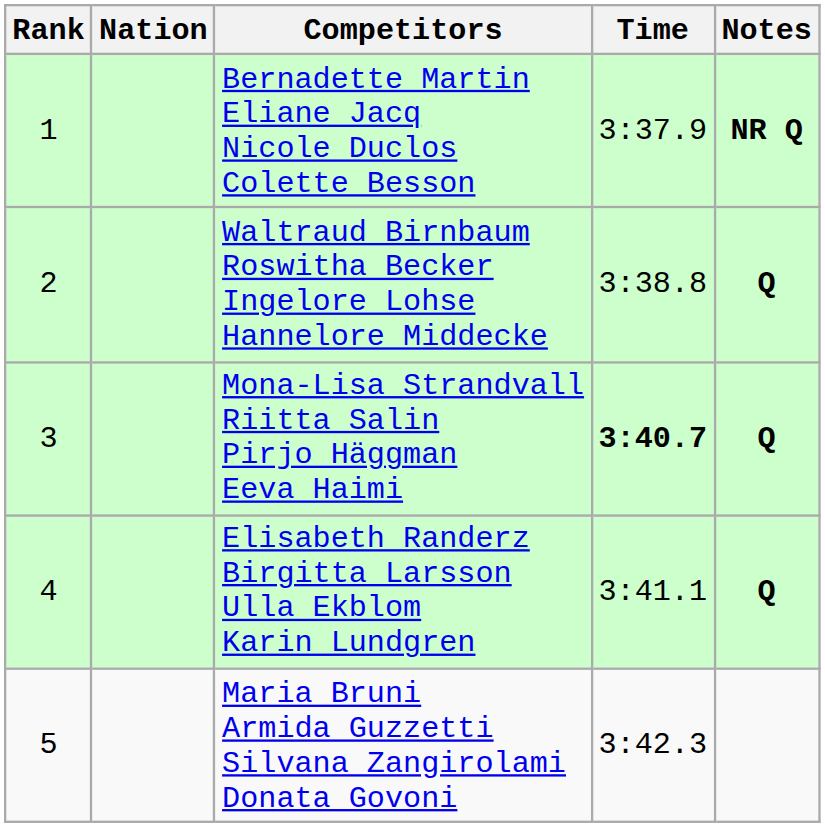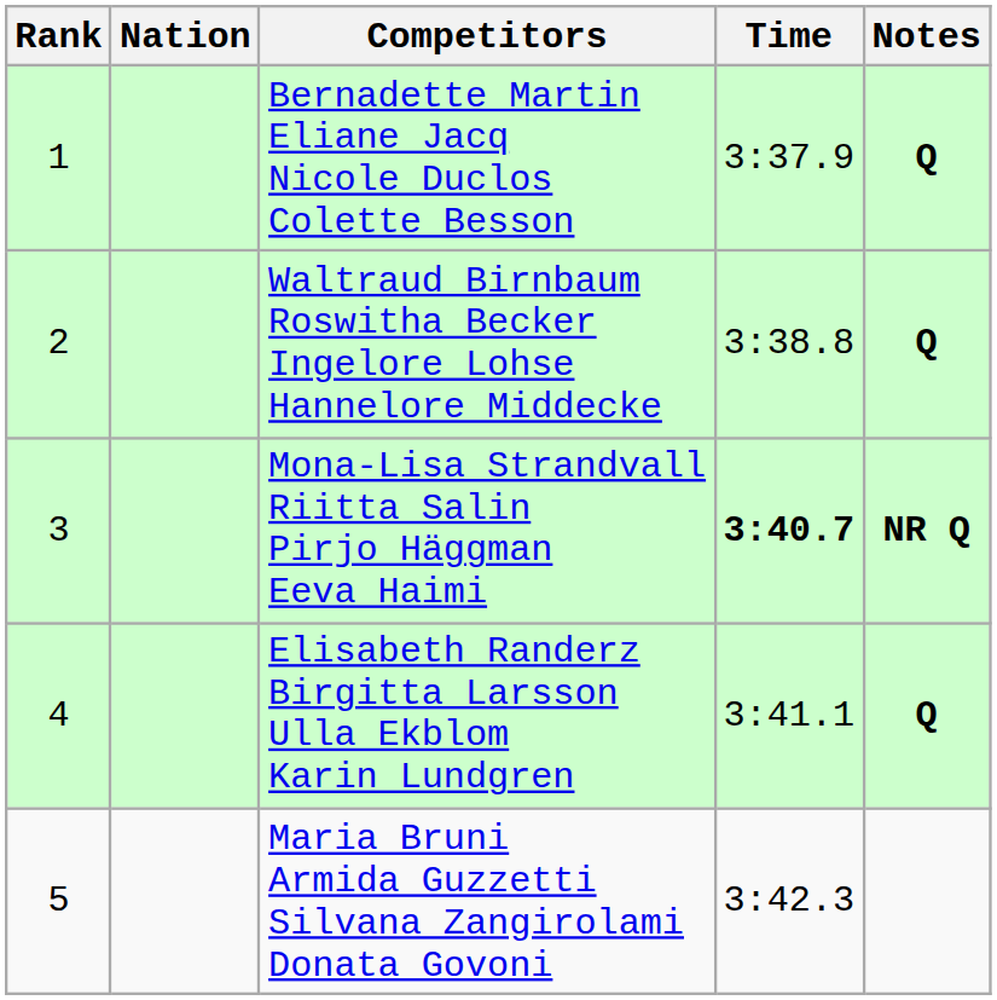Bernadette Martin Eliane Jacq Nicole Duclos Colette Besson | Notes: NR Q -> Q
Mona-Lisa Strandvall Riitta Salin Pirjo Häggman Eeva Haimi | Notes: Q -> NR Q
